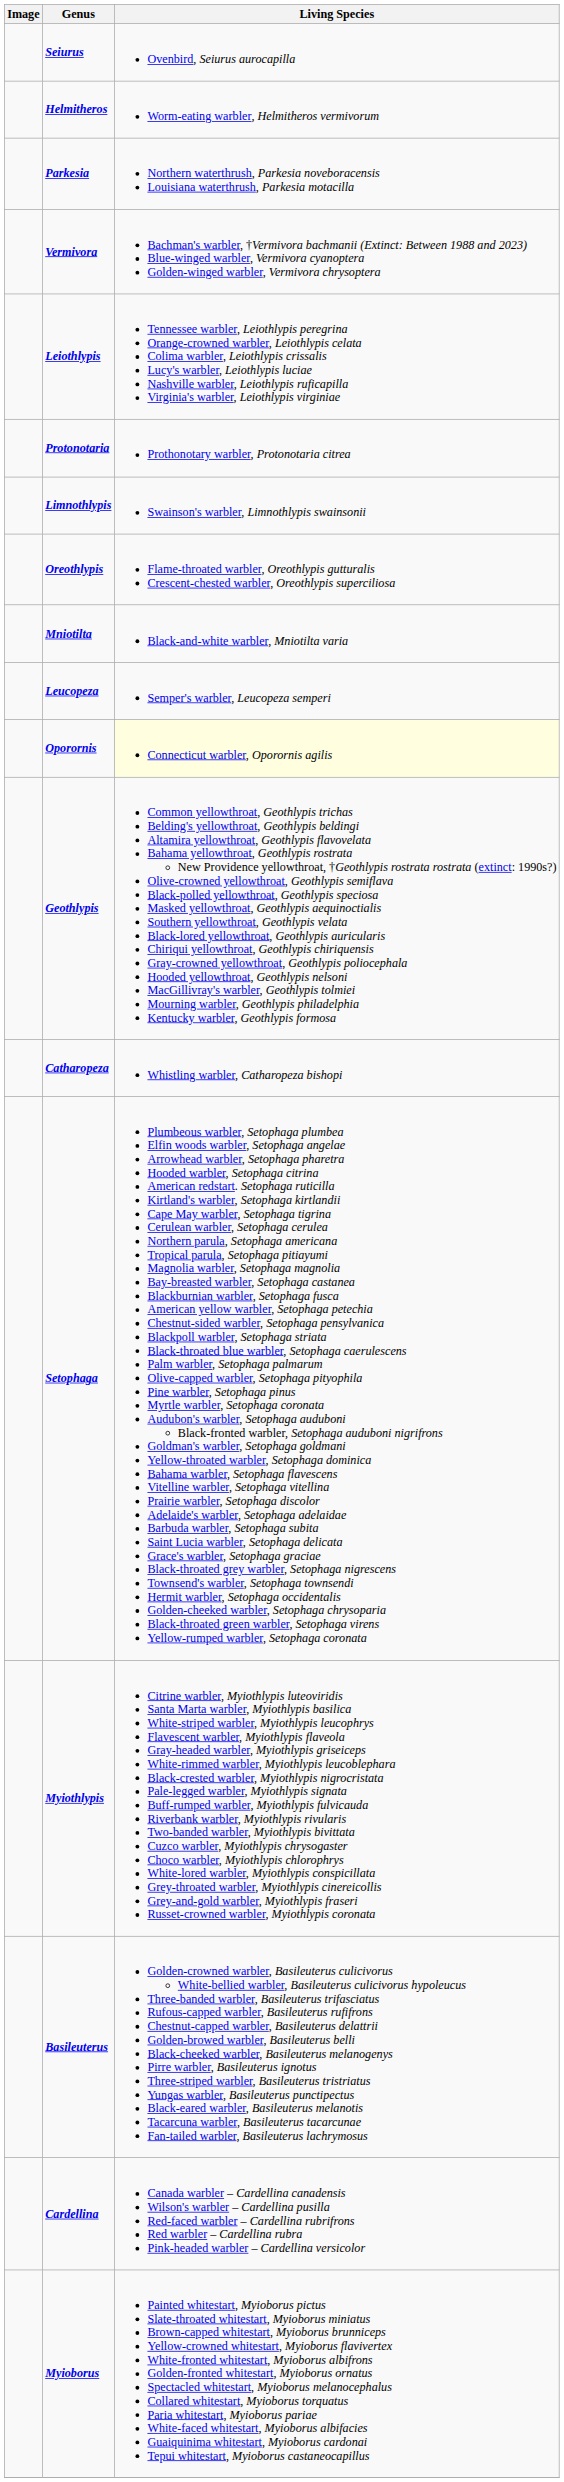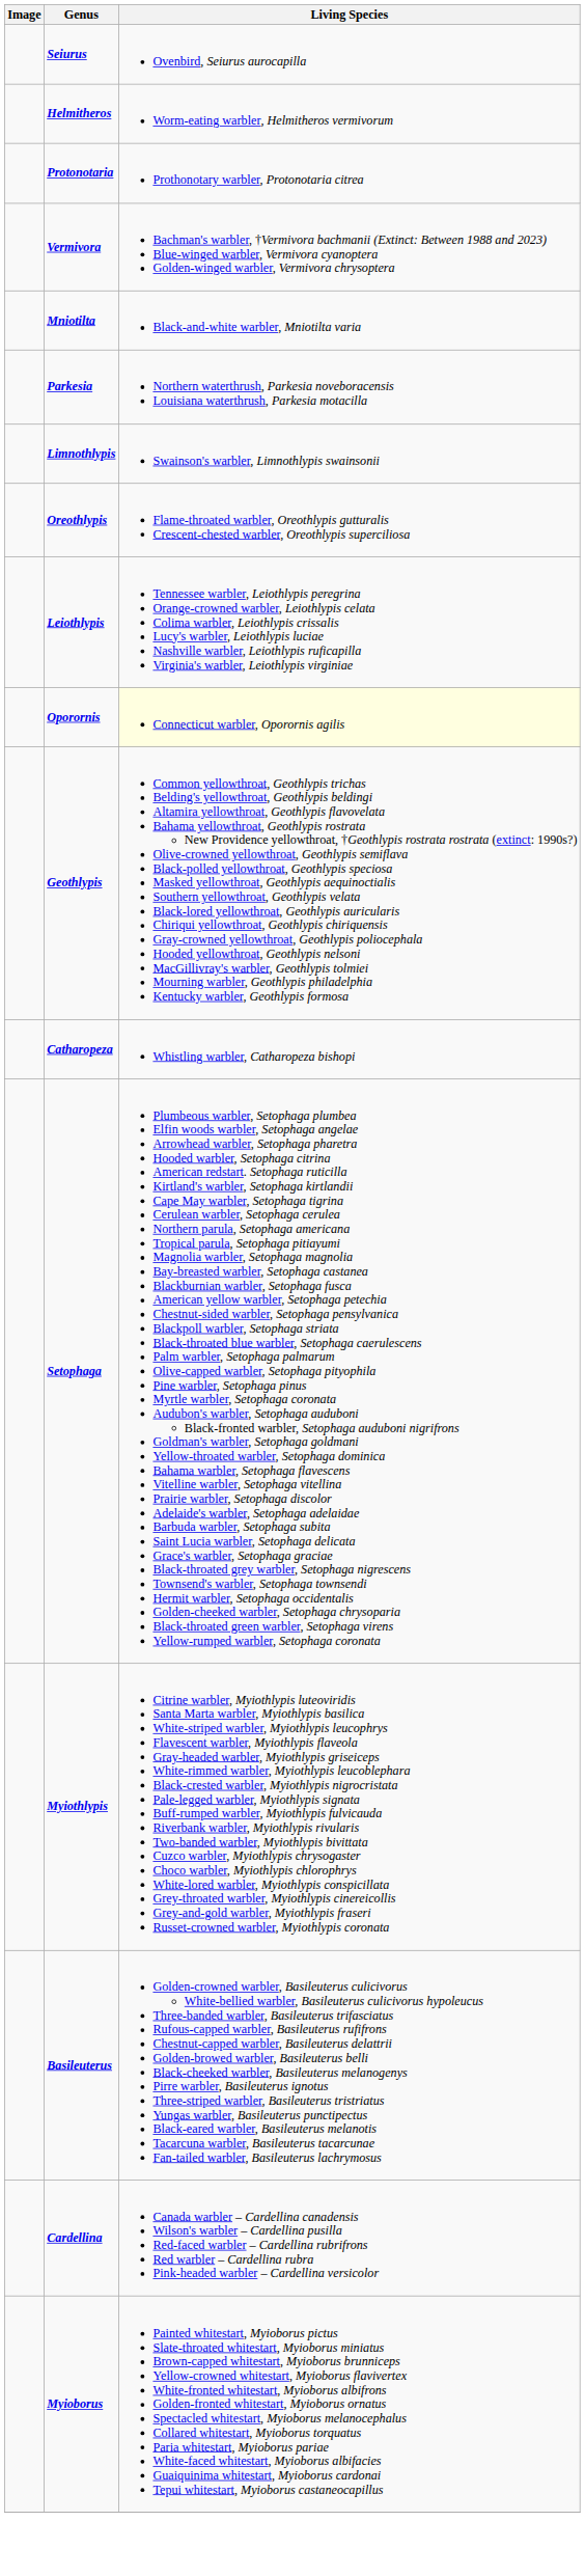rows swapped: Parkesia <-> Protonotaria
rows swapped: Mniotilta <-> Leiothlypis
- row: Leucopeza | Semper's warbler, Leucopeza semperi
